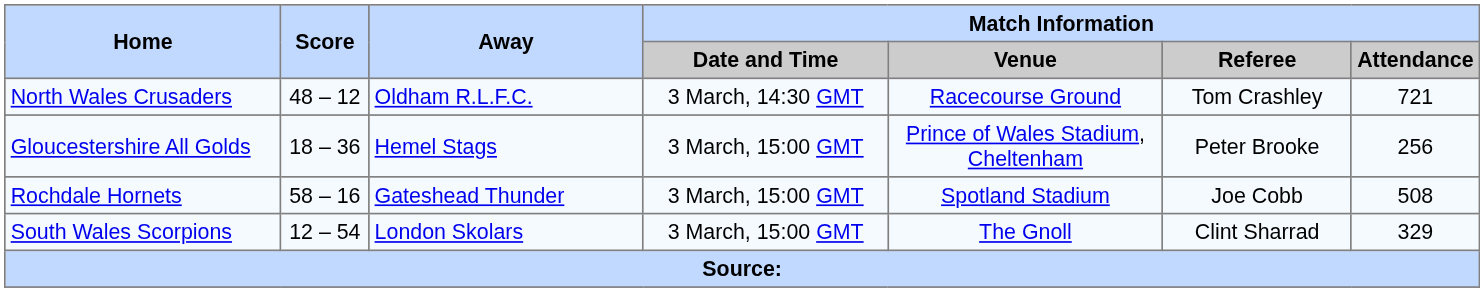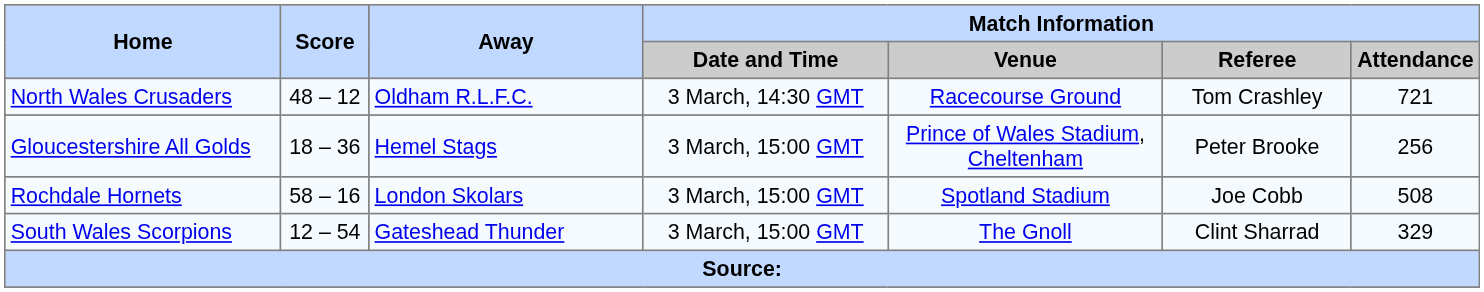Rochdale Hornets | Away: Gateshead Thunder -> London Skolars
South Wales Scorpions | Away: London Skolars -> Gateshead Thunder
